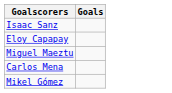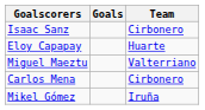+ column: Team | Cirbonero | Huarte | Valterriano | Cirbonero | Iruña
